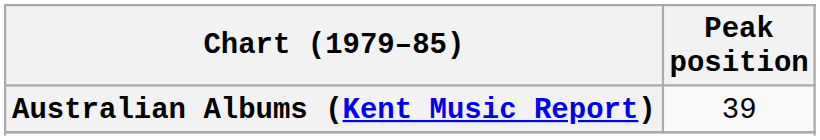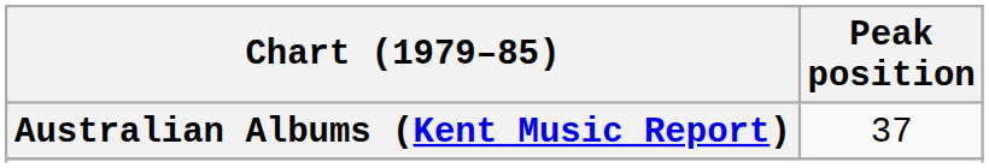Australian Albums (Kent Music Report) | Peak position: 39 -> 37
